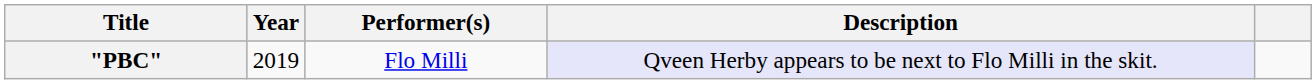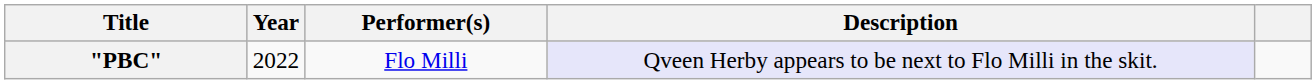"PBC" | Year: 2019 -> 2022
